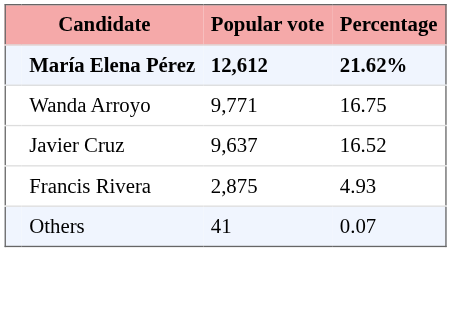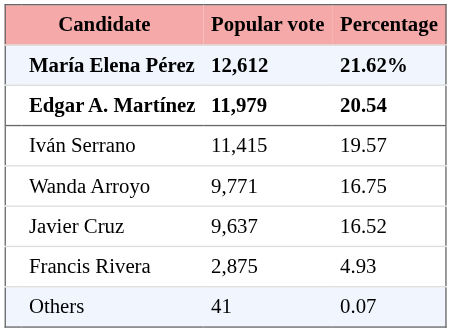+ row: Edgar A. Martínez | 11,979 | 20.54
+ row: Iván Serrano | 11,415 | 19.57
